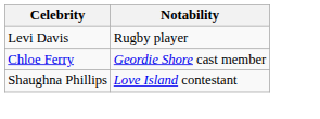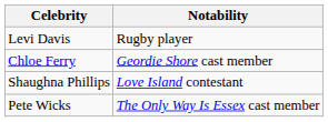+ row: Pete Wicks | The Only Way Is Essex cast member
